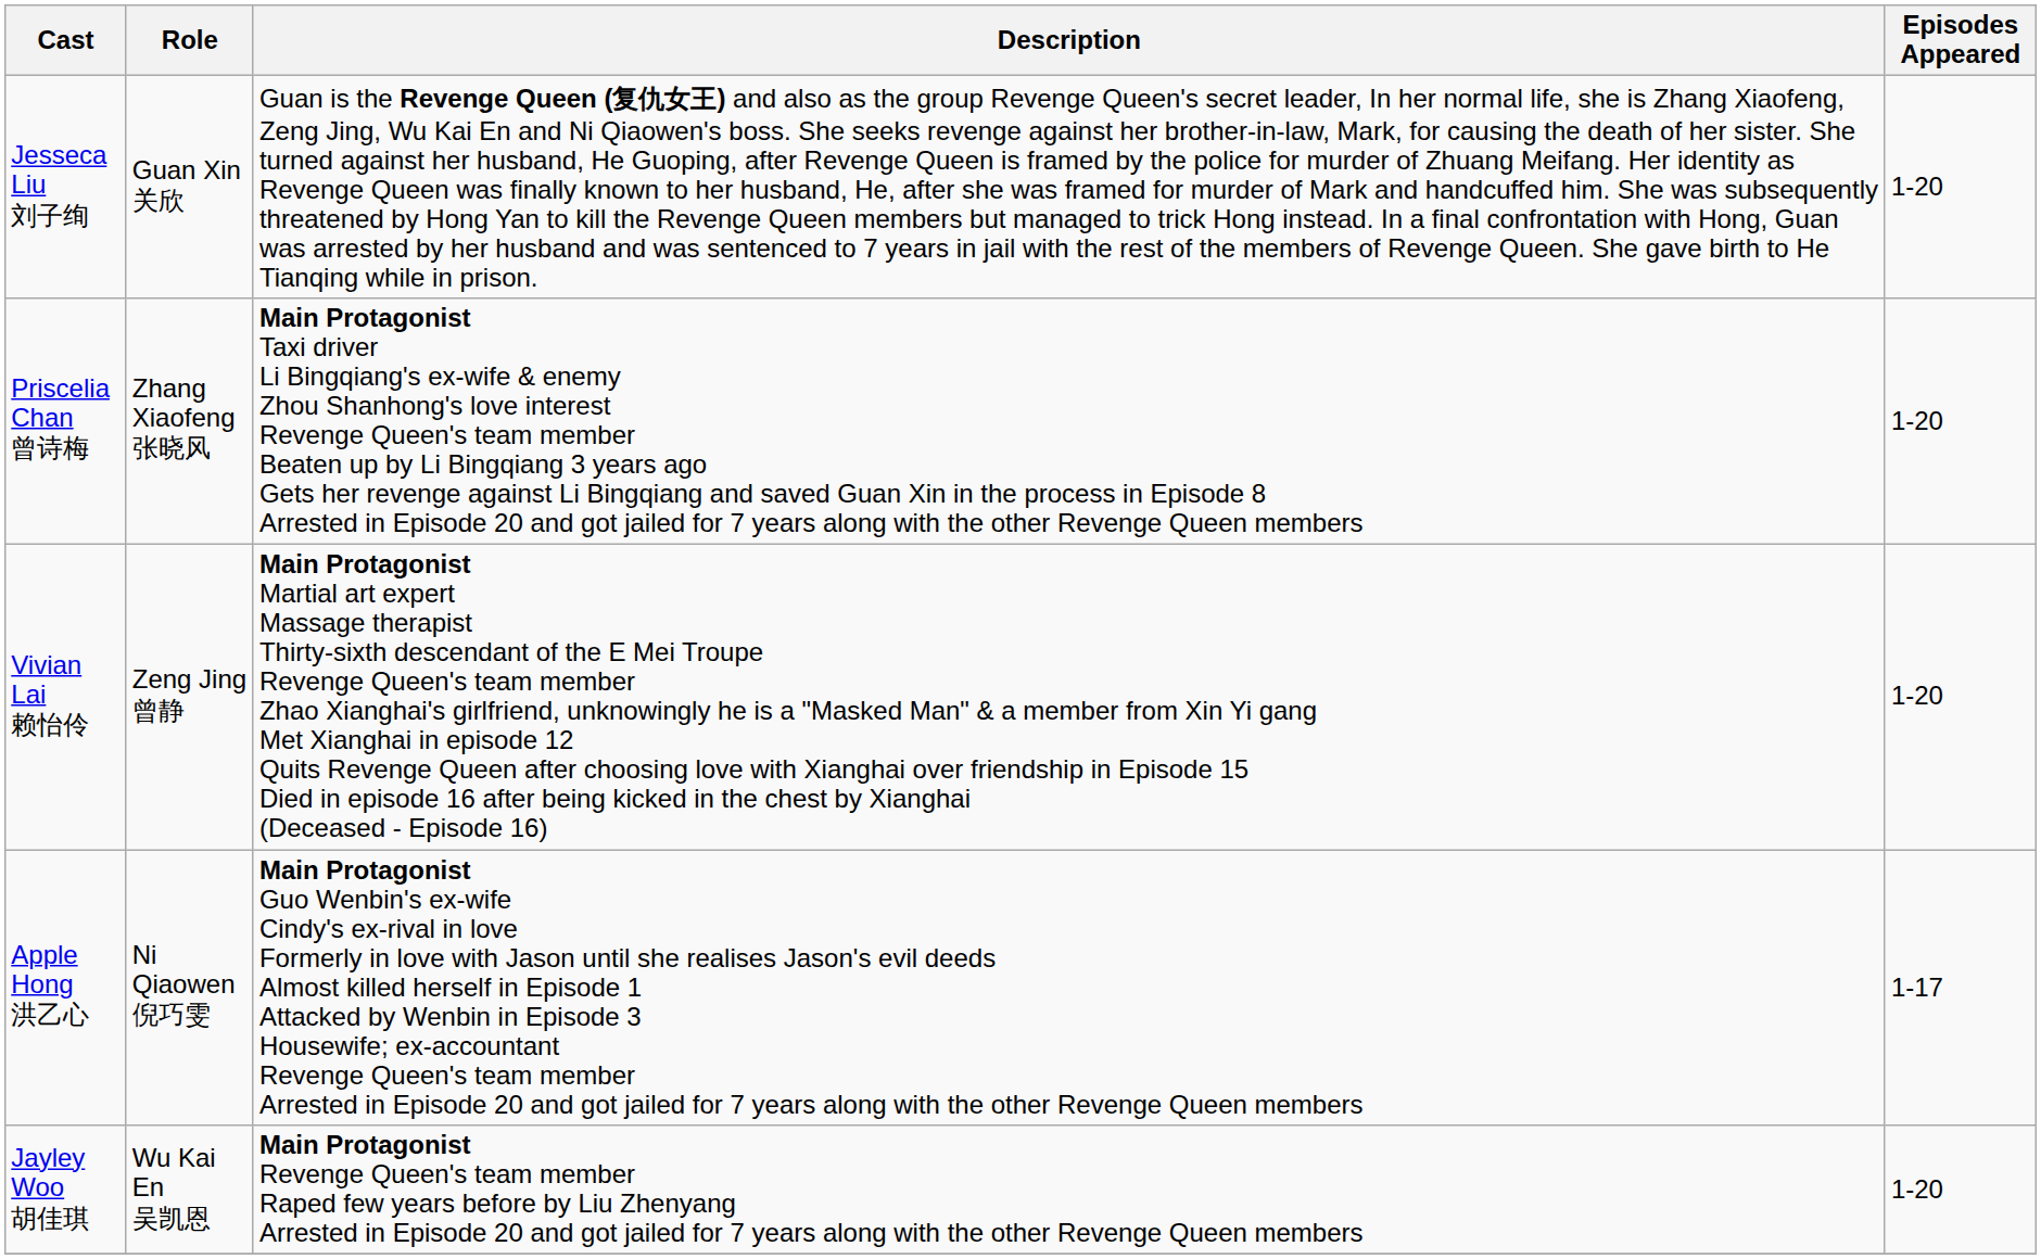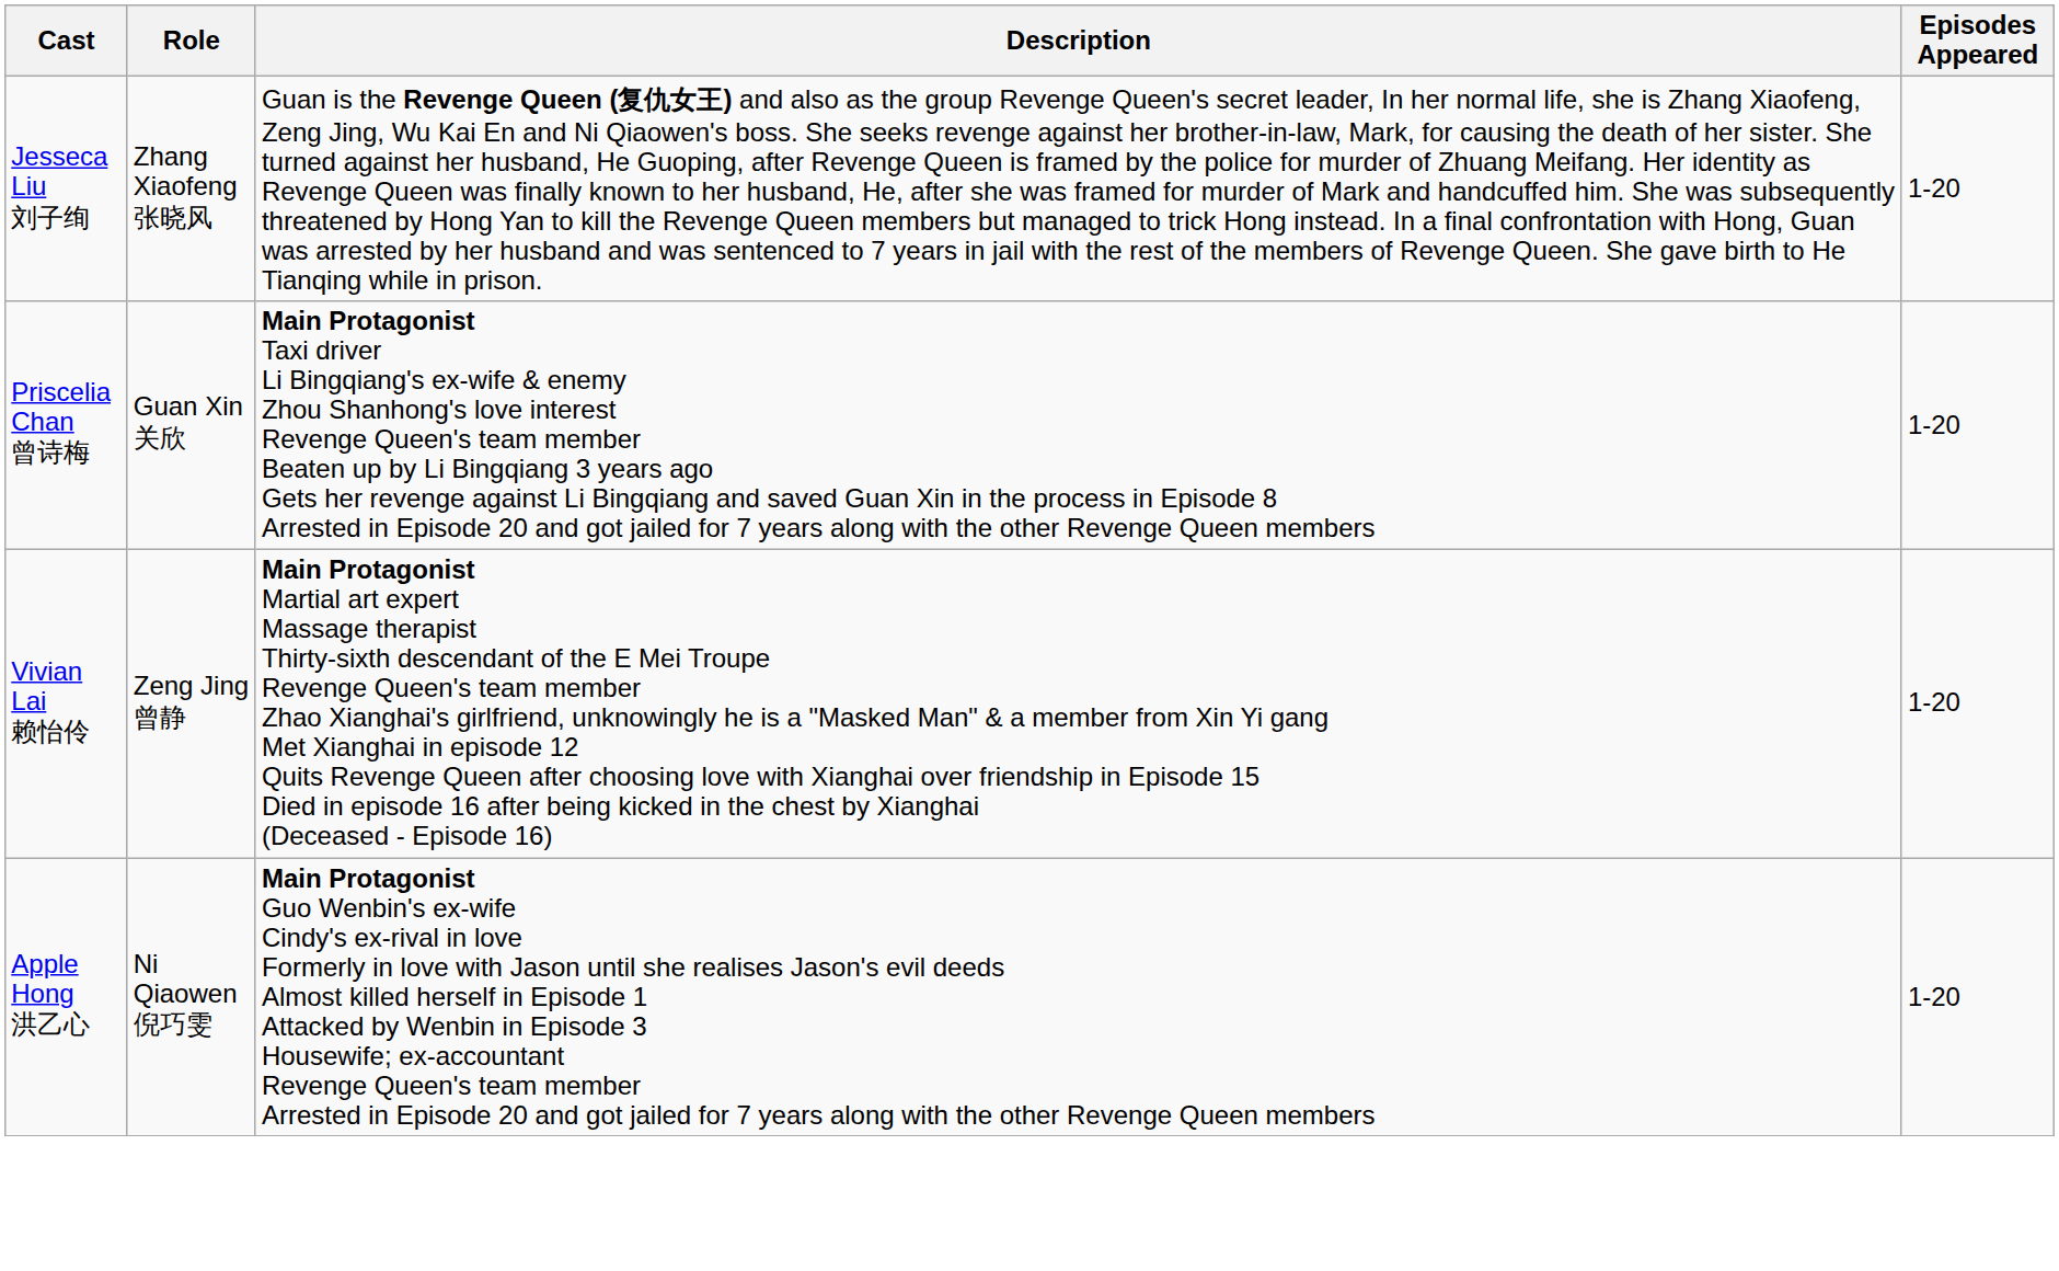Jesseca Liu 刘子绚 | Role: Guan Xin 关欣 -> Zhang Xiaofeng 张晓风
Priscelia Chan 曾诗梅 | Role: Zhang Xiaofeng 张晓风 -> Guan Xin 关欣
Apple Hong 洪乙心 | Episodes Appeared: 1-17 -> 1-20
- row: Jayley Woo 胡佳琪 | Wu Kai En 吴凯恩 | Main Protagonist Revenge Queen's team member Raped few years before by Liu Zhenyang Arrested in Episode 20 and got jailed for 7 years along with the other Revenge Queen members | 1-20
